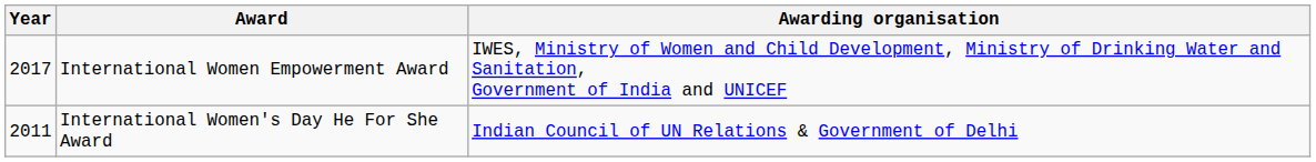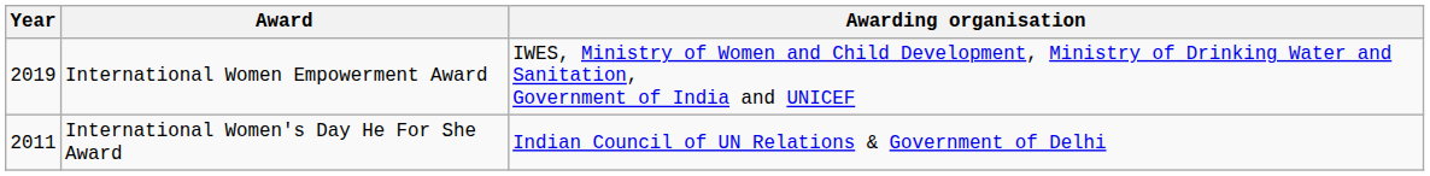International Women Empowerment Award | Year: 2017 -> 2019
